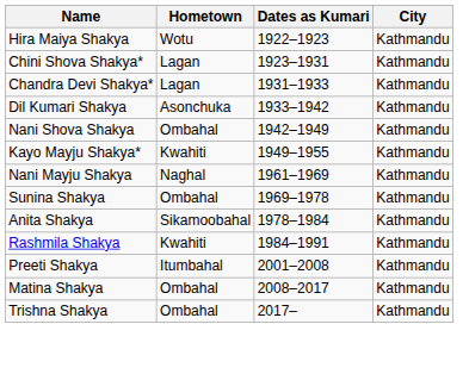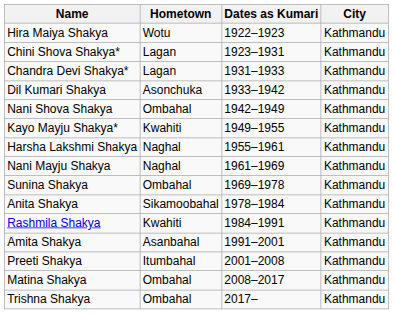+ row: Harsha Lakshmi Shakya | Naghal | 1955–1961 | Kathmandu
+ row: Amita Shakya | Asanbahal | 1991–2001 | Kathmandu
